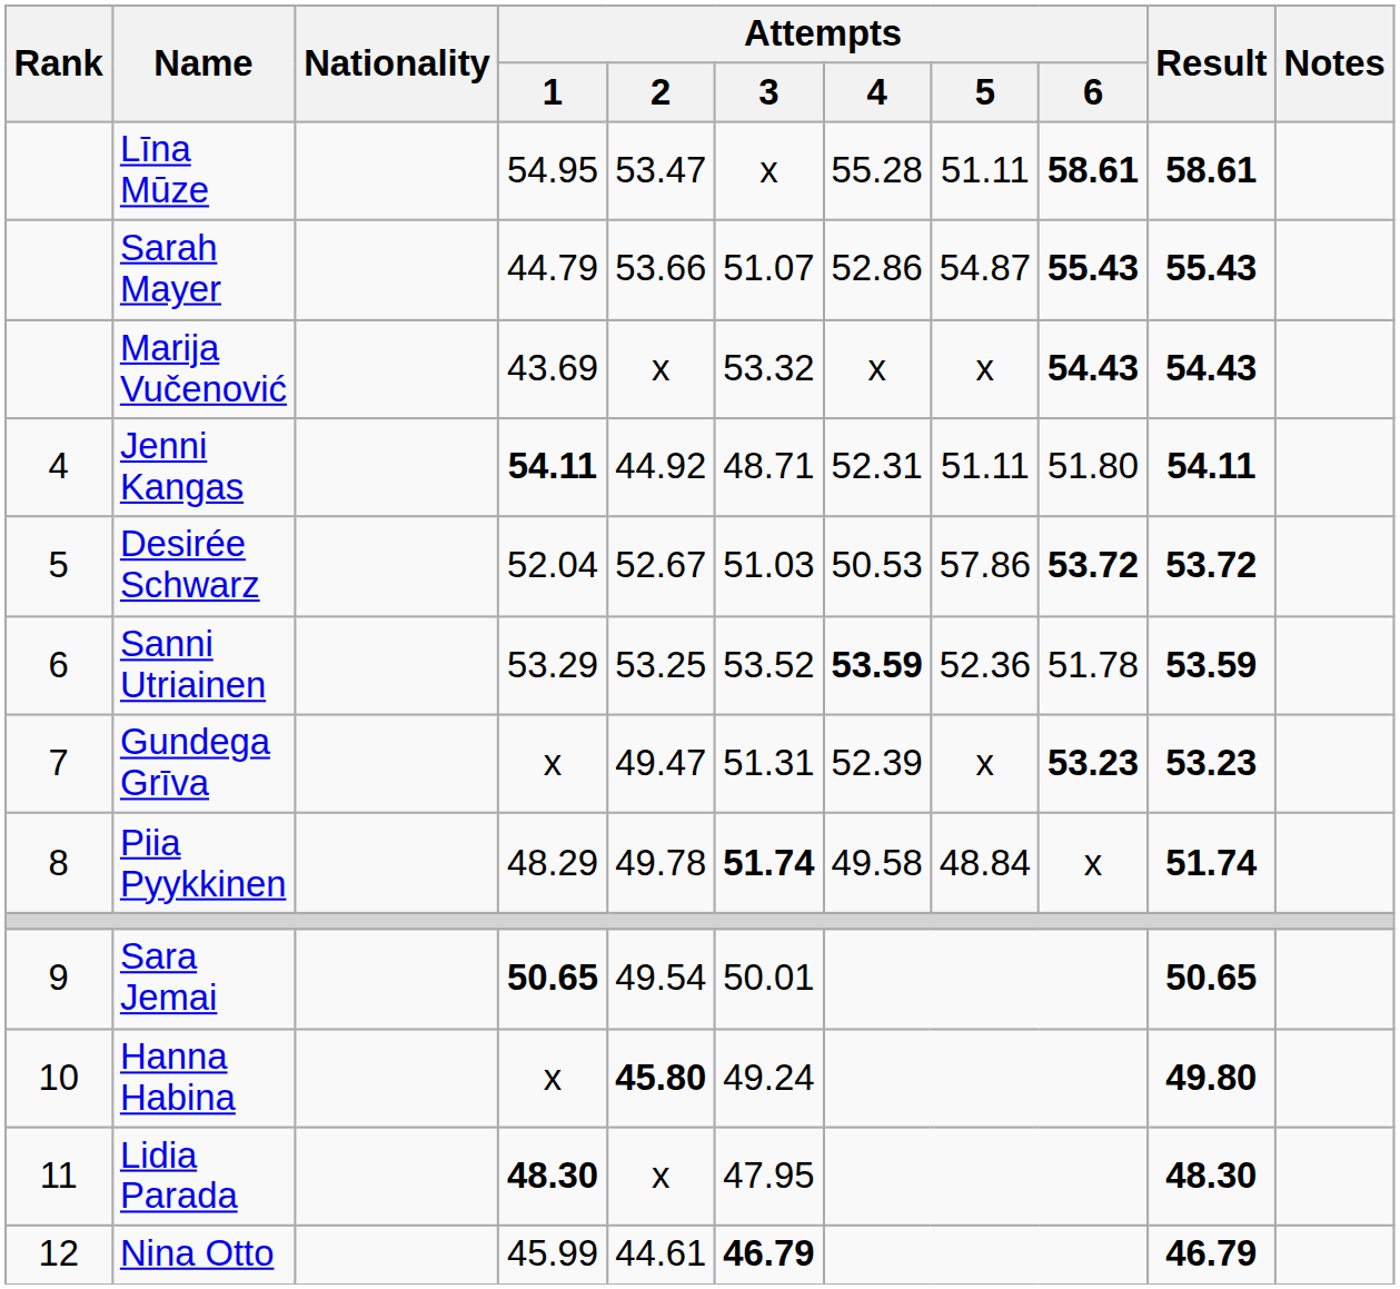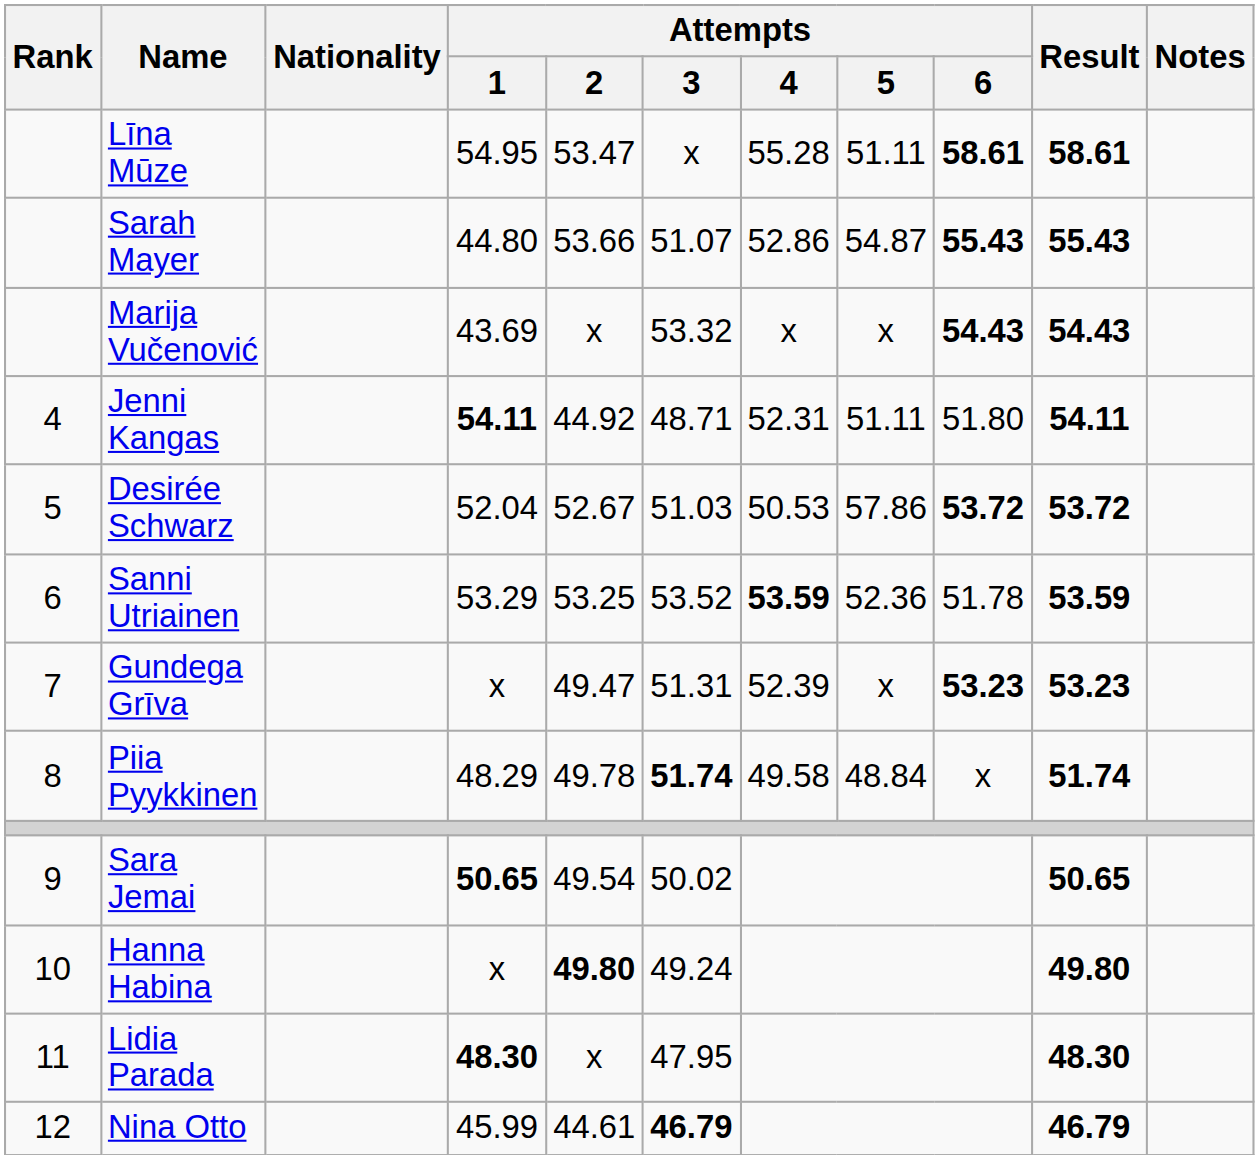Sarah Mayer | Attempts / 1: 44.79 -> 44.80
Sara Jemai | Attempts / 3: 50.01 -> 50.02
Hanna Habina | Attempts / 2: 45.80 -> 49.80
